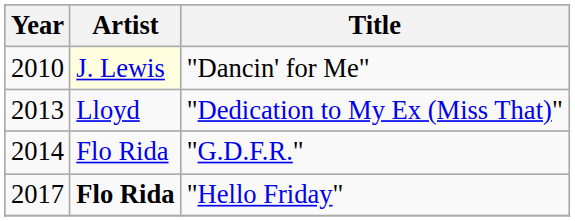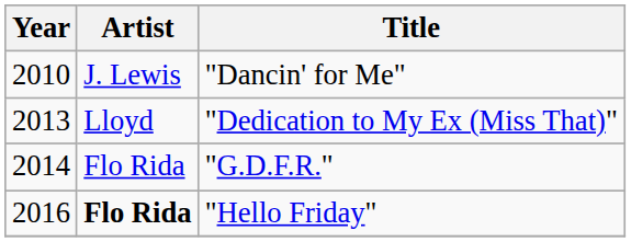"Dancin' for Me" | Artist: lightyellow background -> no background
"Hello Friday" | Year: 2017 -> 2016
